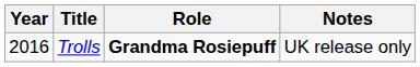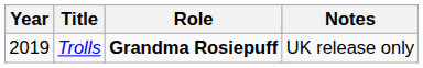Trolls | Year: 2016 -> 2019
